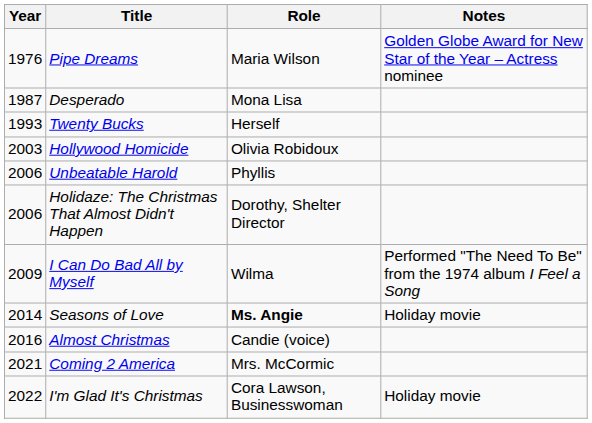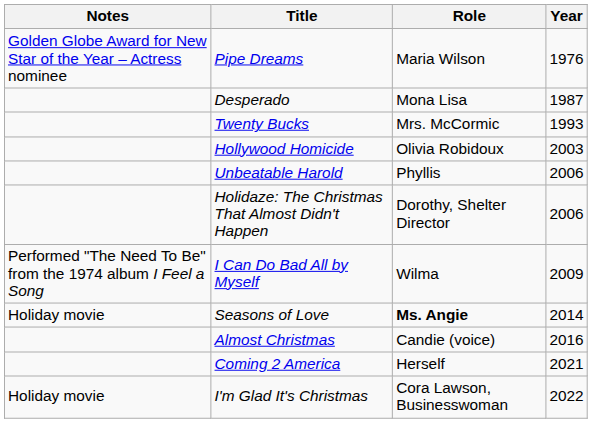columns swapped: Year <-> Notes
Twenty Bucks | Role: Herself -> Mrs. McCormic
Coming 2 America | Role: Mrs. McCormic -> Herself
